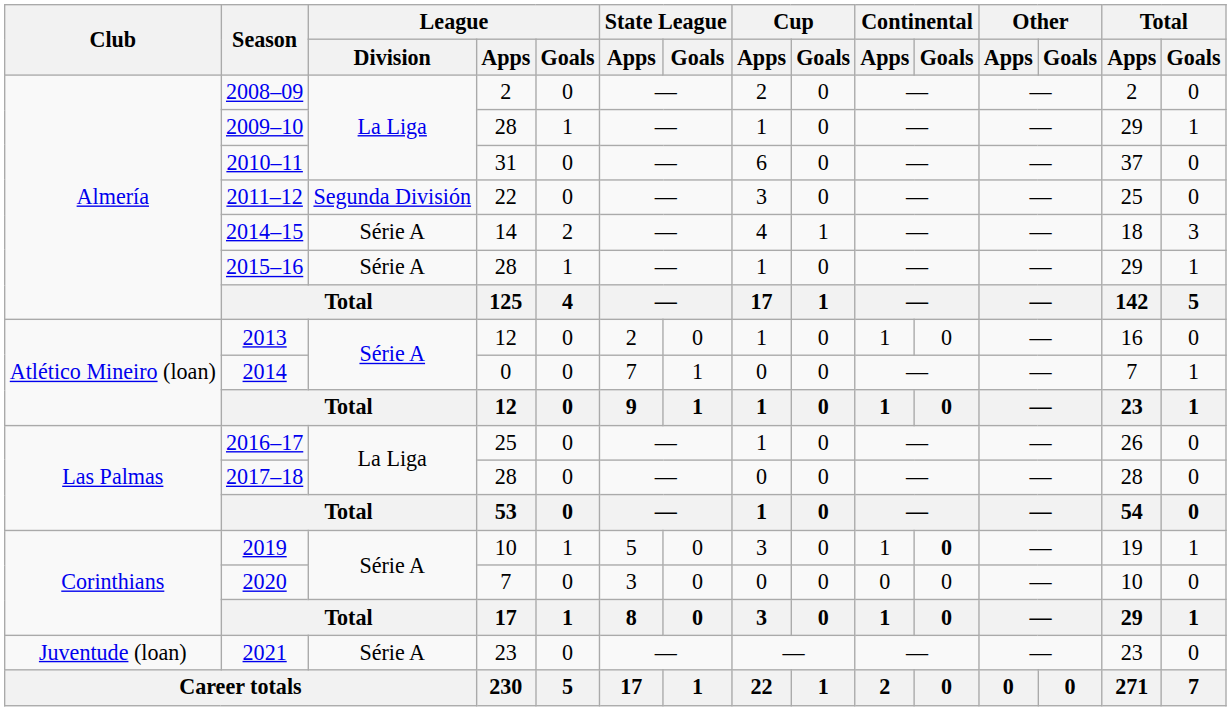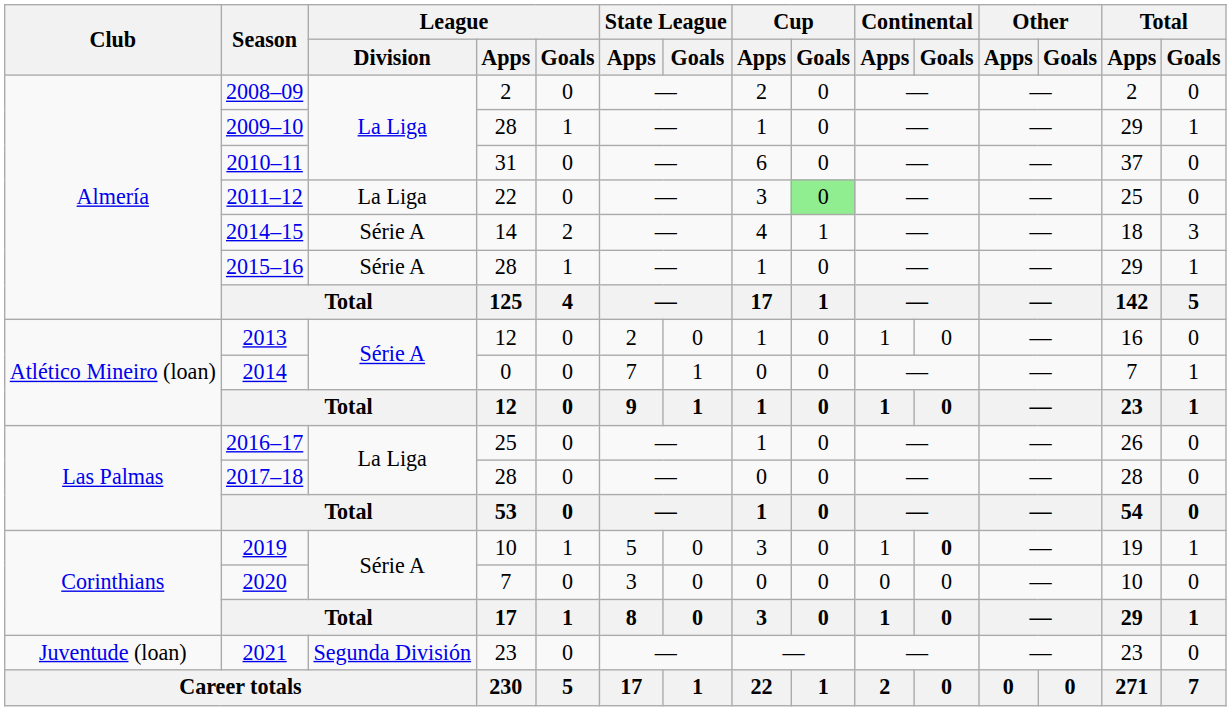2011–12 | League / Division: Segunda División -> La Liga
2011–12 | Cup / Goals: no background -> lightgreen background
2021 | League / Division: Série A -> Segunda División
